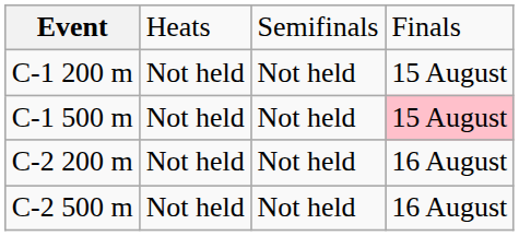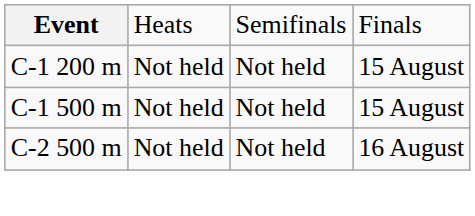C-1 500 m | column 4: pink background -> no background
- row: C-2 200 m | Not held | Not held | 16 August
